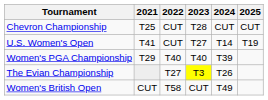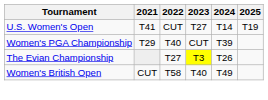- row: Chevron Championship | T25 | CUT | T28 | CUT | CUT
Women's PGA Championship | 2023: T40 -> CUT
Women's British Open | 2023: CUT -> T40
